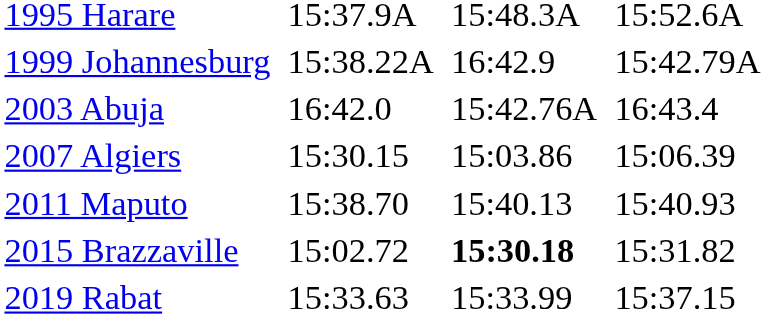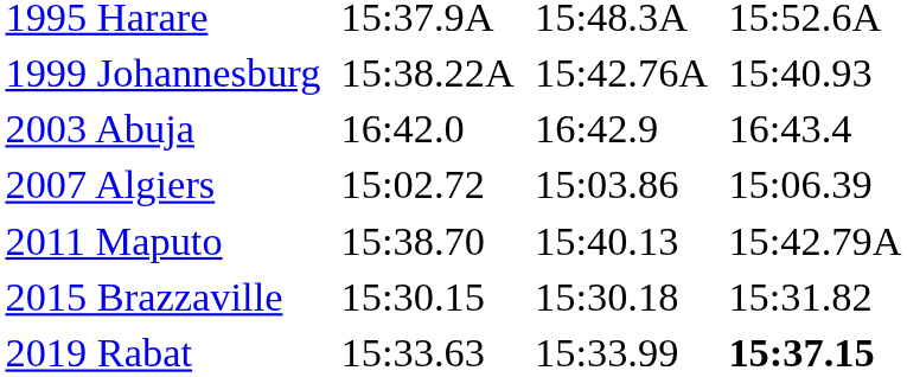1999 Johannesburg | column 5: 16:42.9 -> 15:42.76A
1999 Johannesburg | column 7: 15:42.79A -> 15:40.93
2003 Abuja | column 5: 15:42.76A -> 16:42.9
2007 Algiers | column 3: 15:30.15 -> 15:02.72
2011 Maputo | column 7: 15:40.93 -> 15:42.79A
2015 Brazzaville | column 3: 15:02.72 -> 15:30.15
2015 Brazzaville | column 5: bold -> normal
2019 Rabat | column 7: normal -> bold
